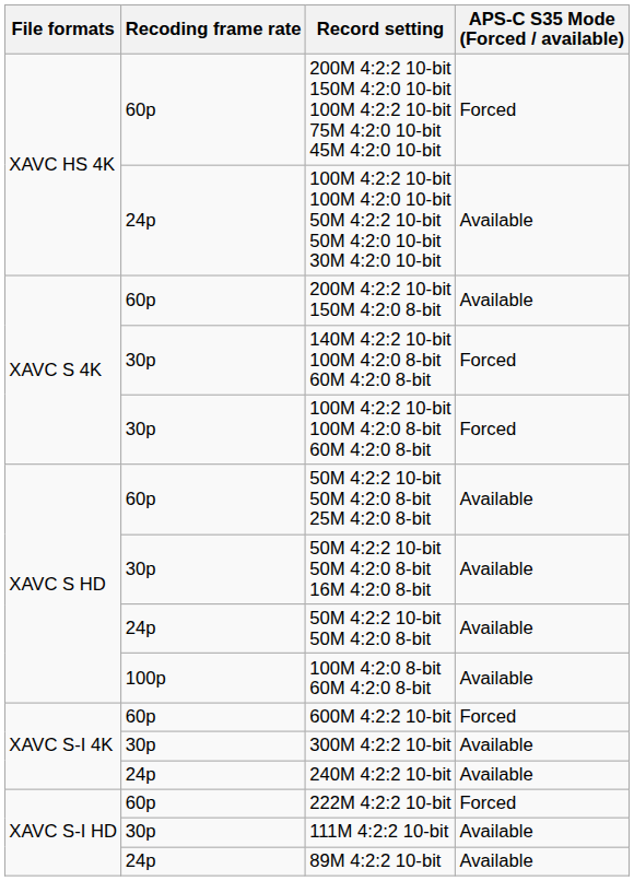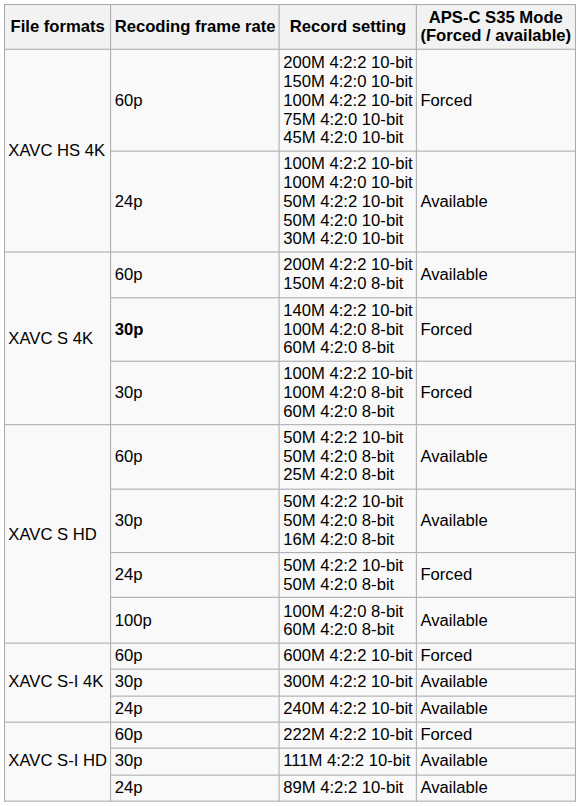140M 4:2:2 10-bit 100M 4:2:0 8-bit 60M 4:2:0 8-bit | Recoding frame rate: normal -> bold
50M 4:2:2 10-bit 50M 4:2:0 8-bit | APS-C S35 Mode (Forced / available): Available -> Forced
